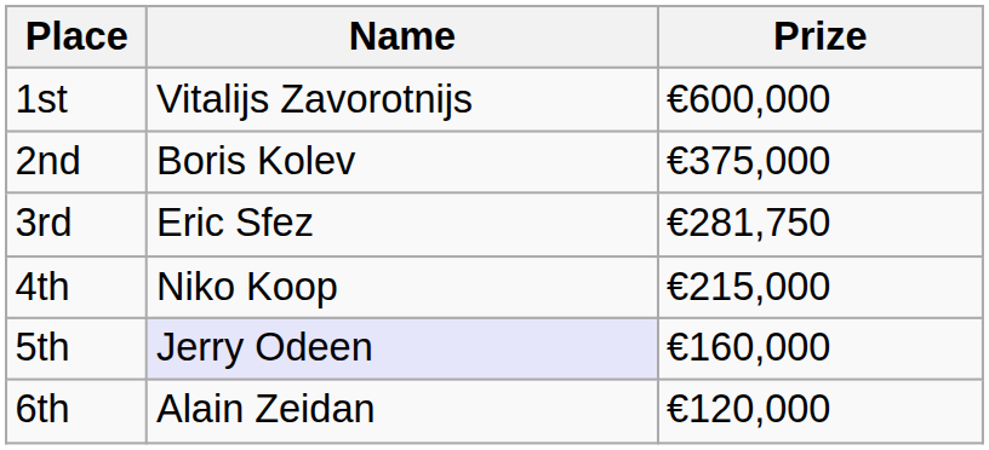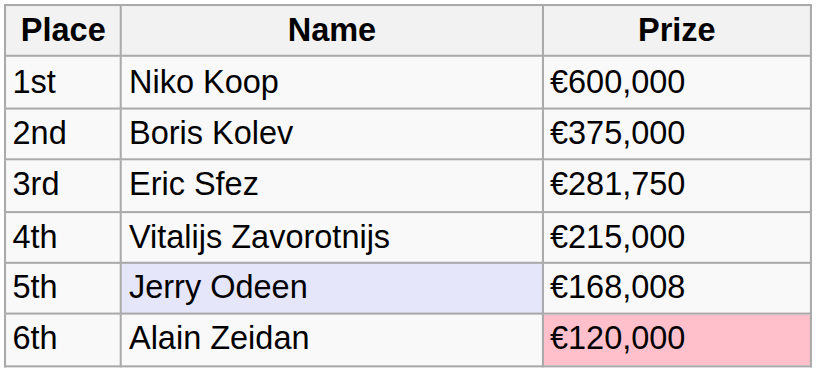1st | Name: Vitalijs Zavorotnijs -> Niko Koop
4th | Name: Niko Koop -> Vitalijs Zavorotnijs
5th | Prize: €160,000 -> €168,008
6th | Prize: no background -> pink background
